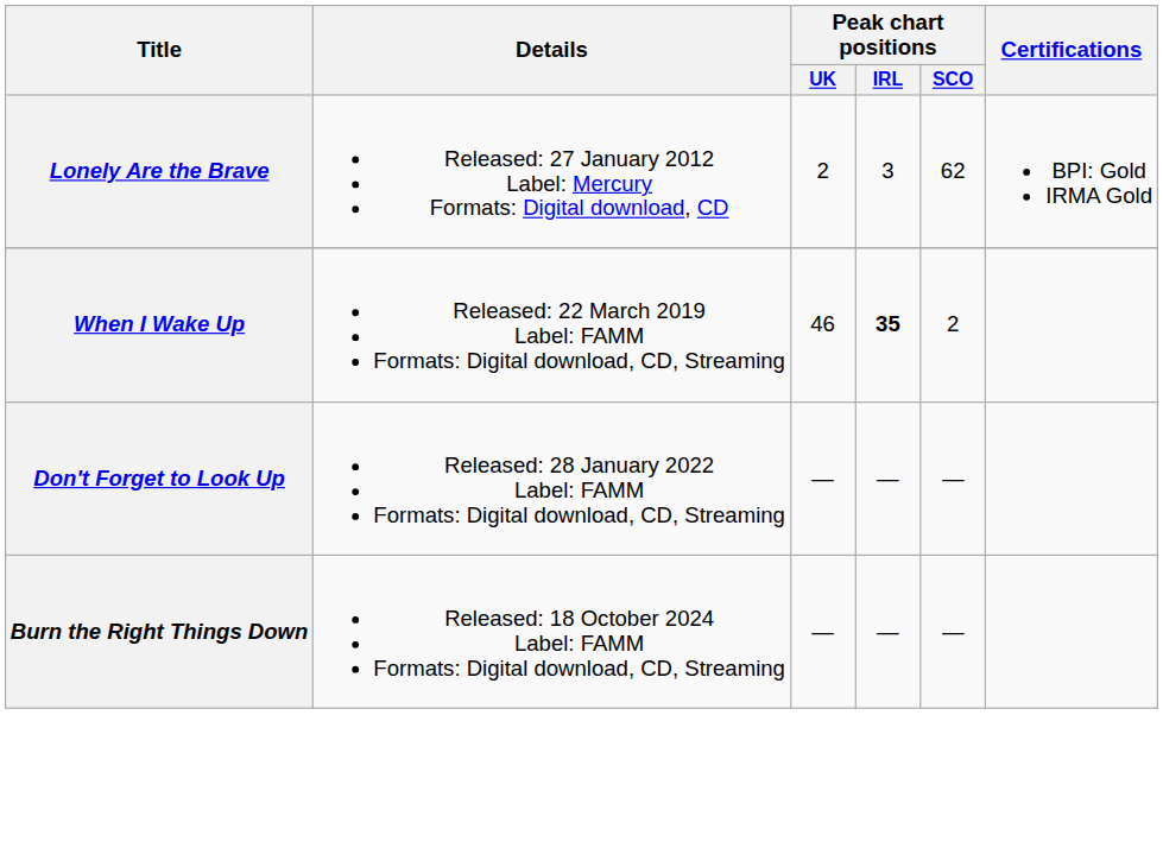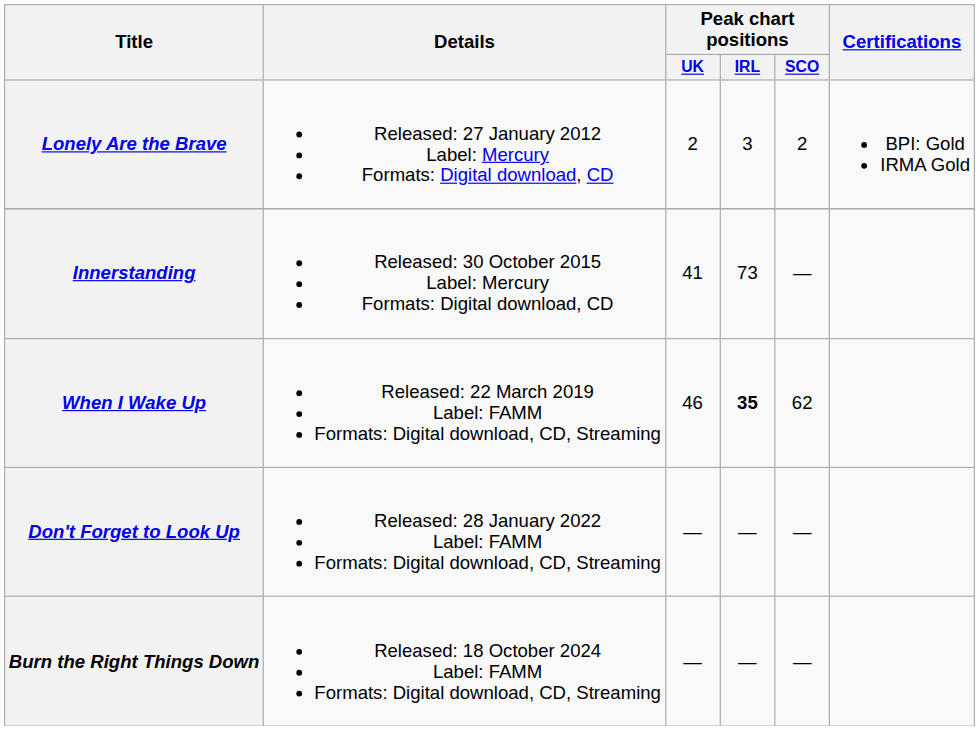Lonely Are the Brave | Peak chart positions / SCO: 62 -> 2
+ row: Innerstanding | Released: 30 October 2015 Label: Mercury Formats: Digital download, CD | 41 | 73 | —
When I Wake Up | Peak chart positions / SCO: 2 -> 62
